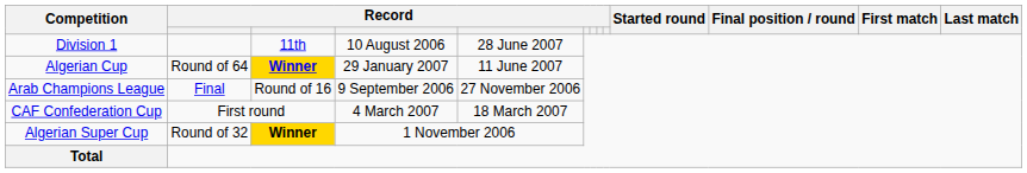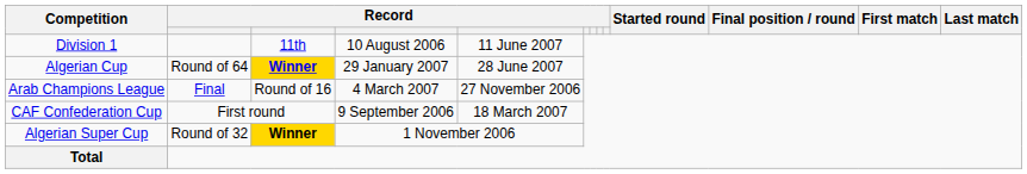Division 1 | column 5: 28 June 2007 -> 11 June 2007
Algerian Cup | column 5: 11 June 2007 -> 28 June 2007
Arab Champions League | column 4: 9 September 2006 -> 4 March 2007
CAF Confederation Cup | column 4: 4 March 2007 -> 9 September 2006
